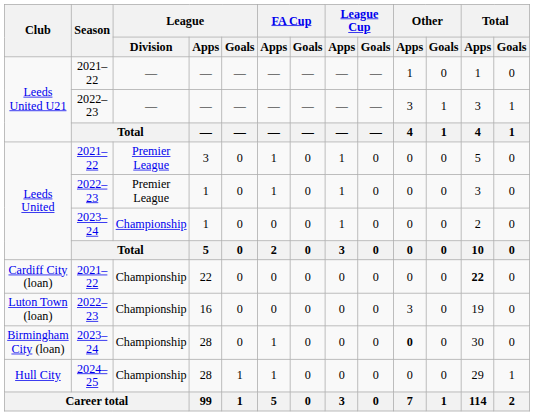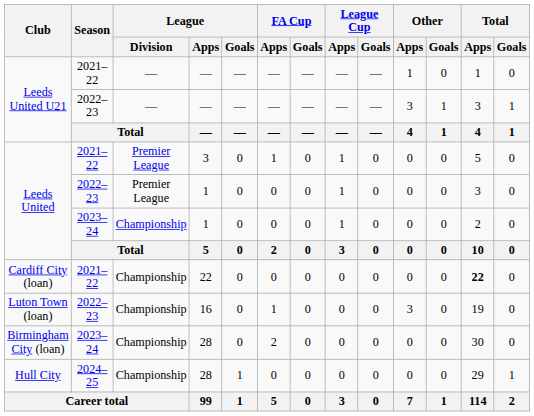Leeds United / 2022–23 | FA Cup / Apps: 1 -> 0
Luton Town (loan) | FA Cup / Apps: 0 -> 1
Birmingham City (loan) | FA Cup / Apps: 1 -> 2
Birmingham City (loan) | Other / Apps: bold -> normal
Hull City | FA Cup / Apps: 1 -> 0
